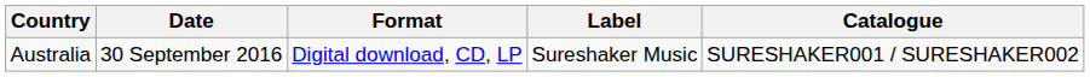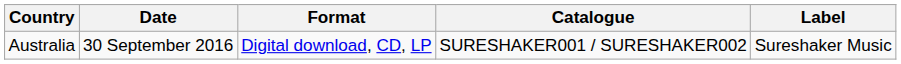columns swapped: Label <-> Catalogue
